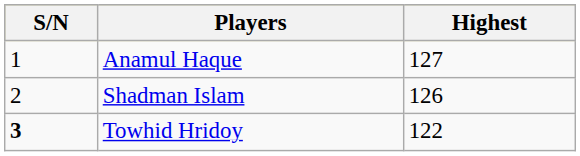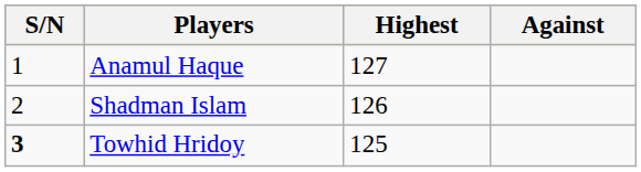+ column: Against
Towhid Hridoy | Highest: 122 -> 125
